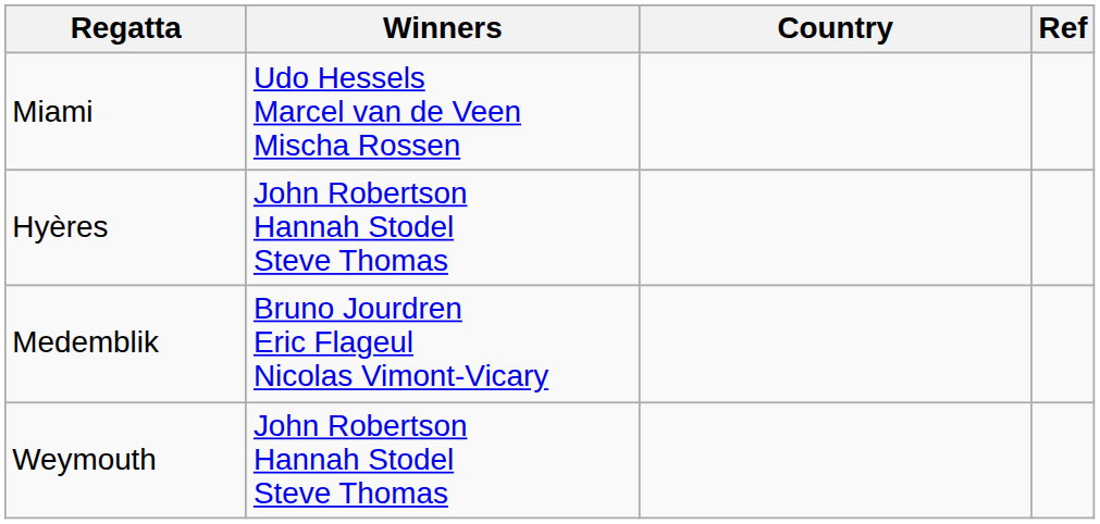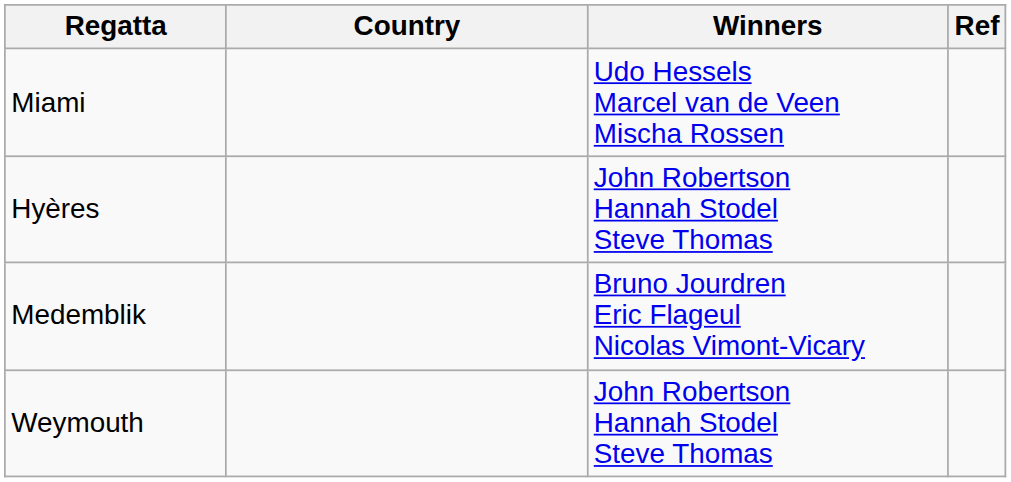columns swapped: Winners <-> Country
